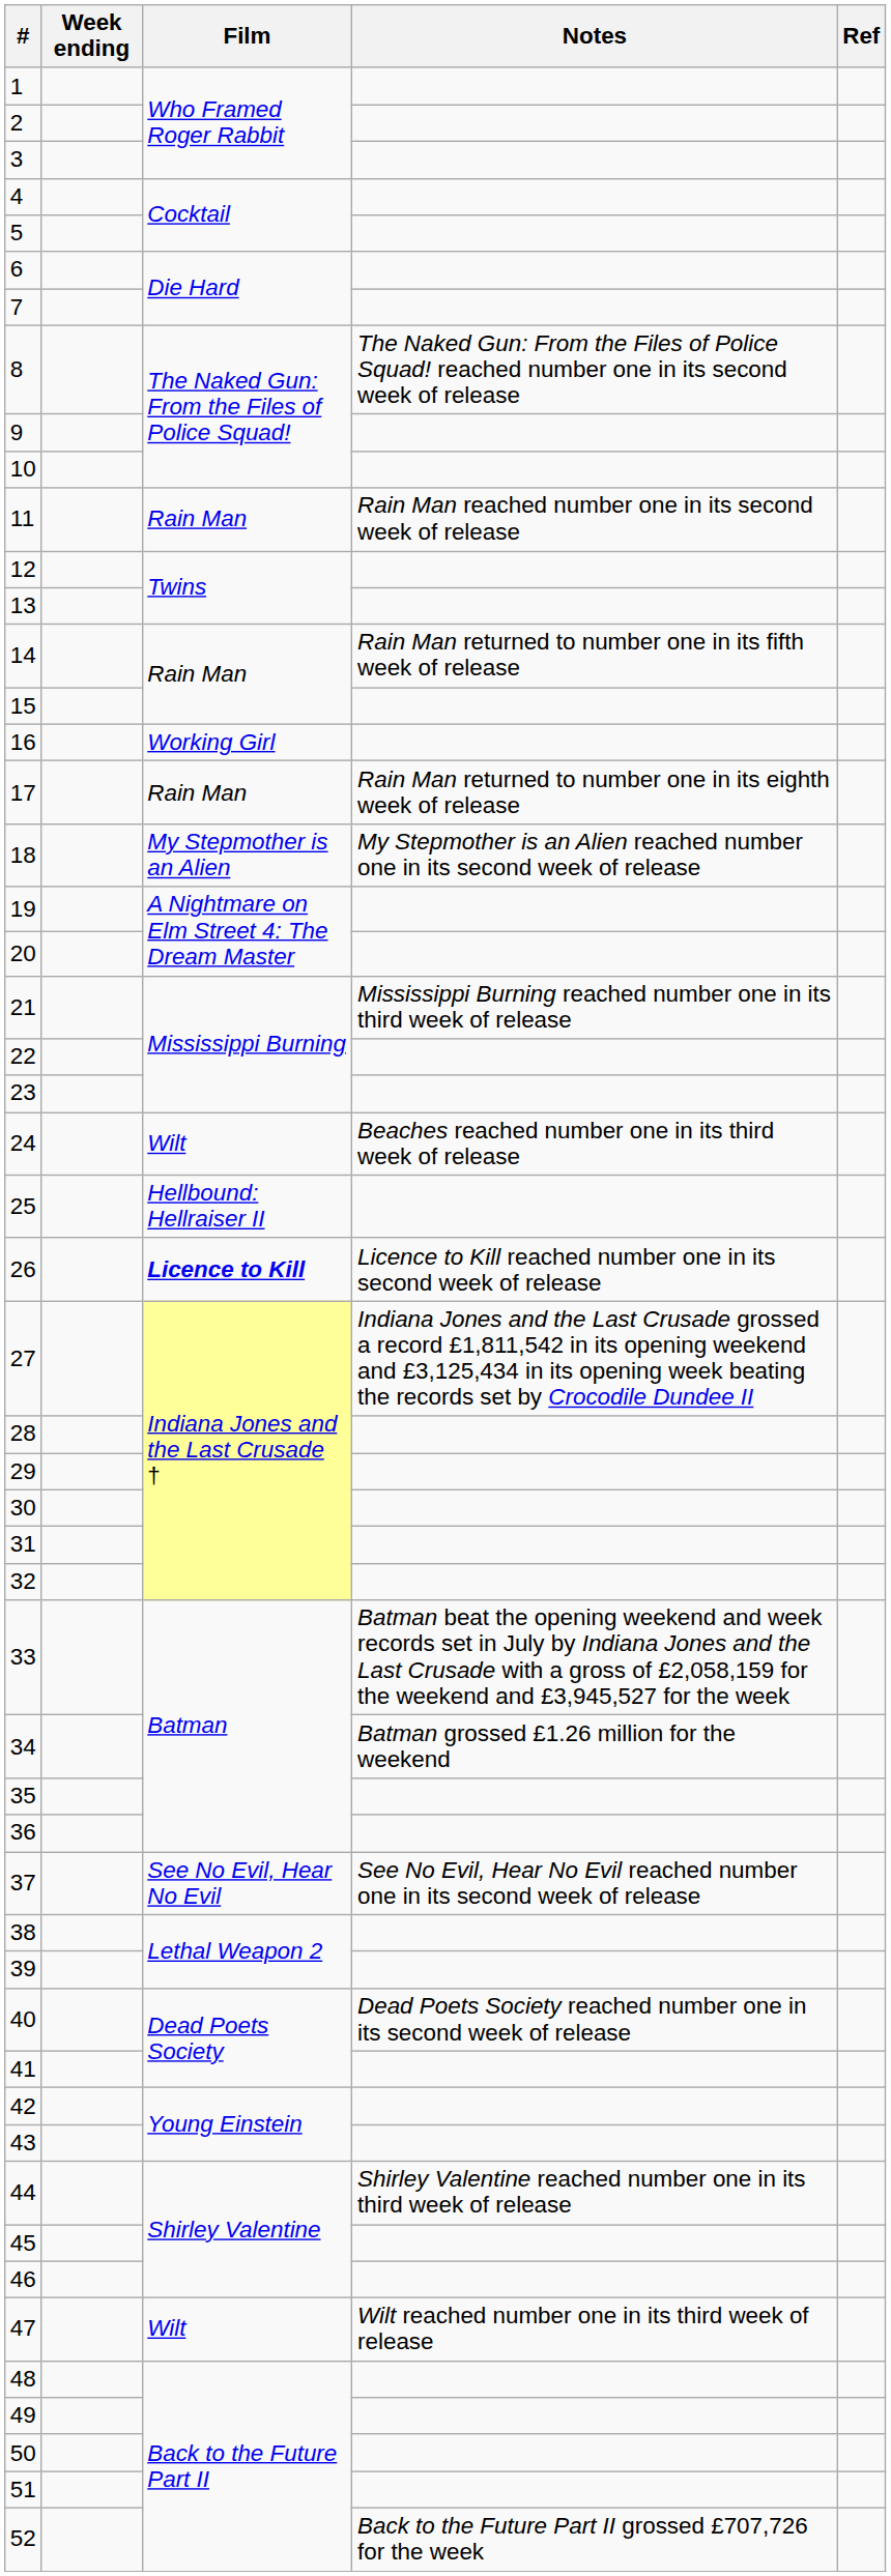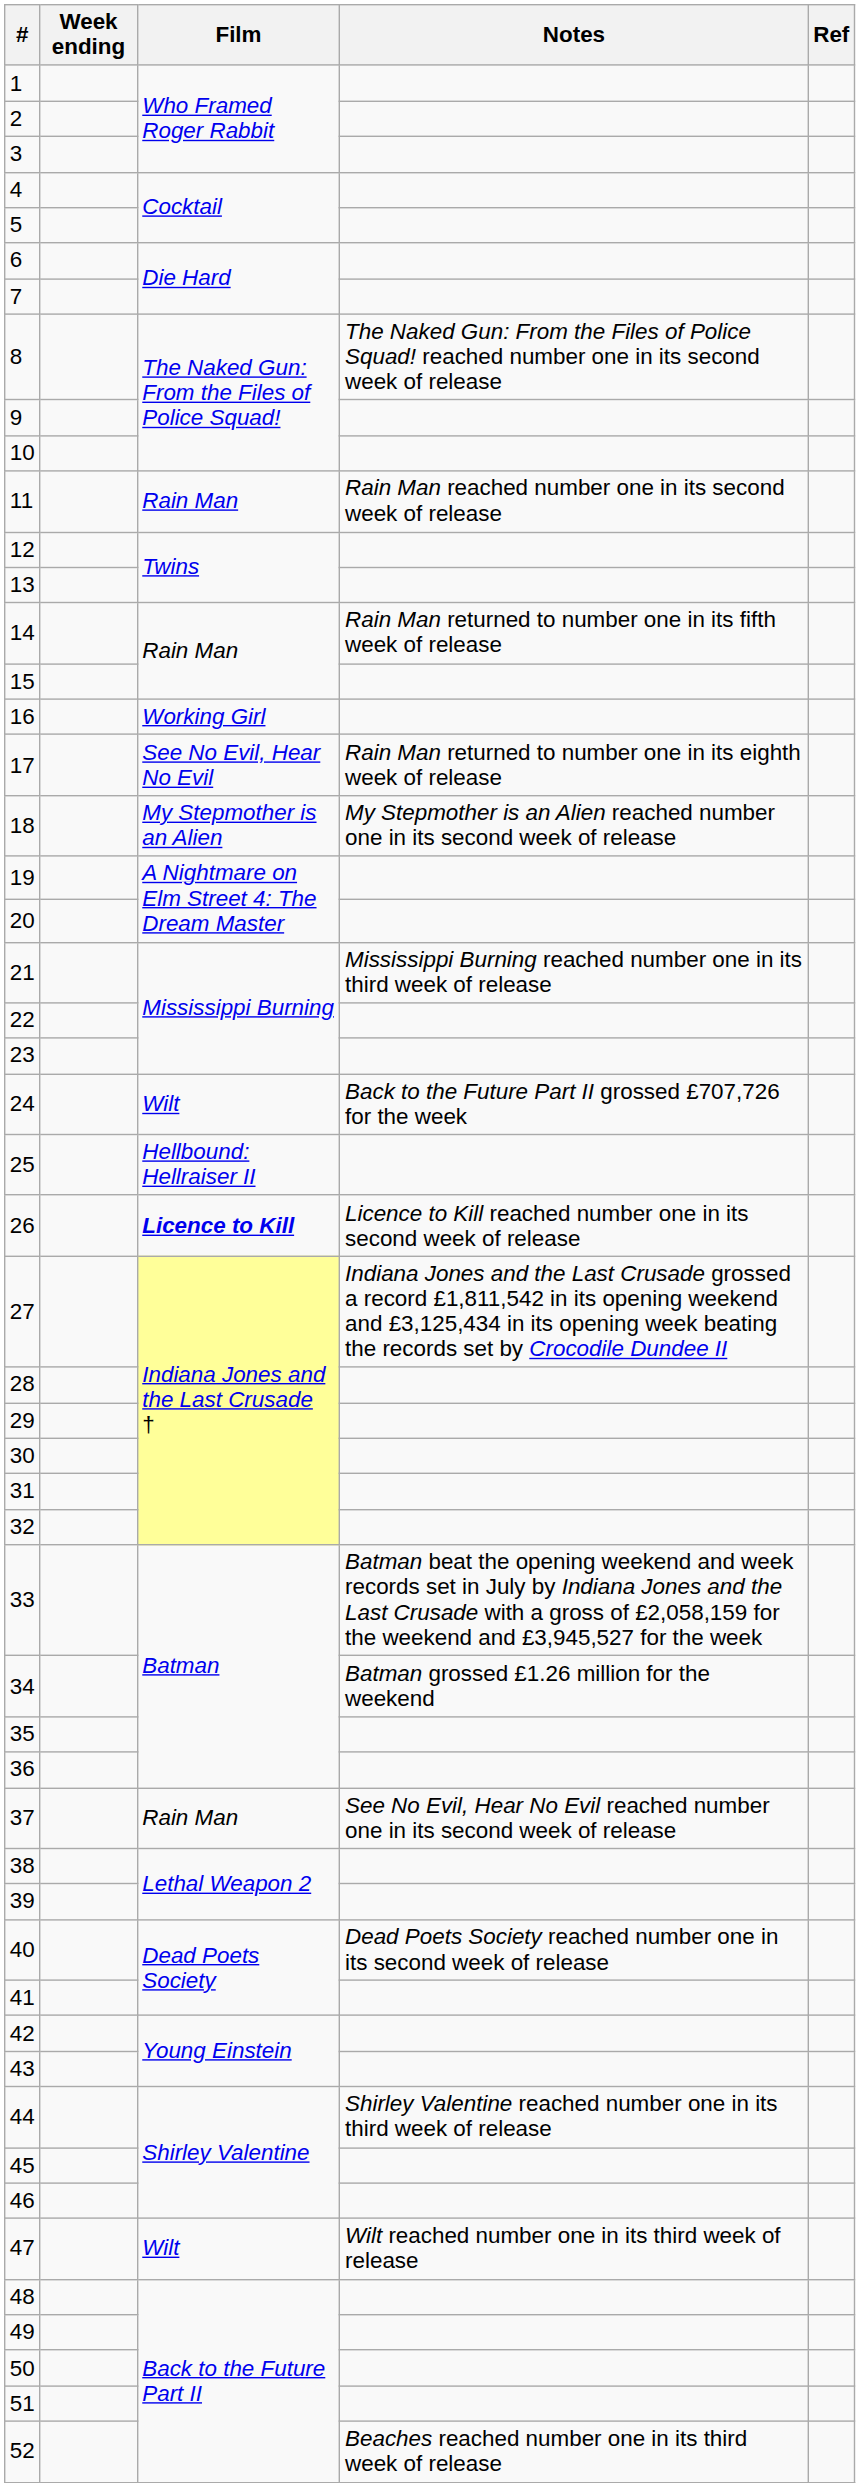17 | Film: Rain Man -> See No Evil, Hear No Evil
24 | Notes: Beaches reached number one in its third week of release -> Back to the Future Part II grossed £707,726 for the week
37 | Film: See No Evil, Hear No Evil -> Rain Man
52 | Notes: Back to the Future Part II grossed £707,726 for the week -> Beaches reached number one in its third week of release
